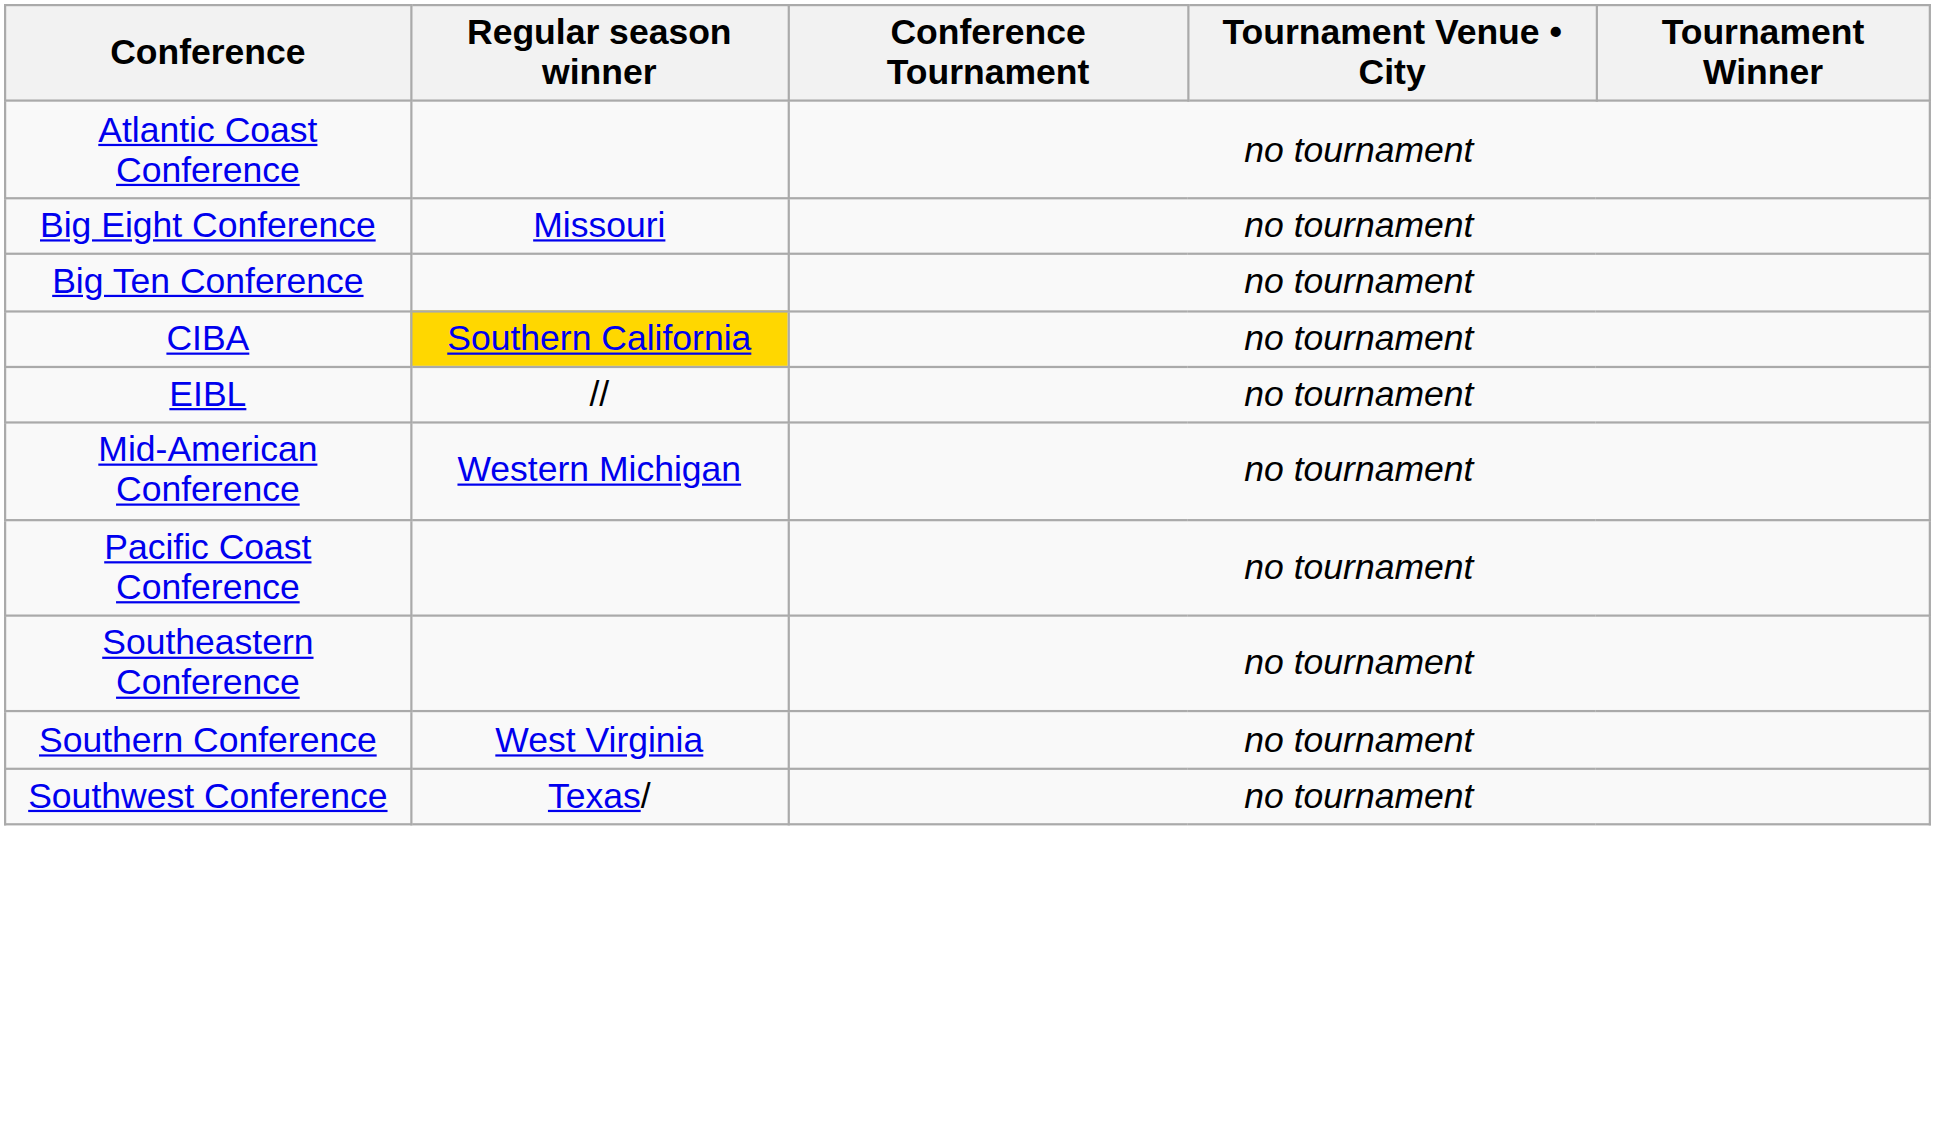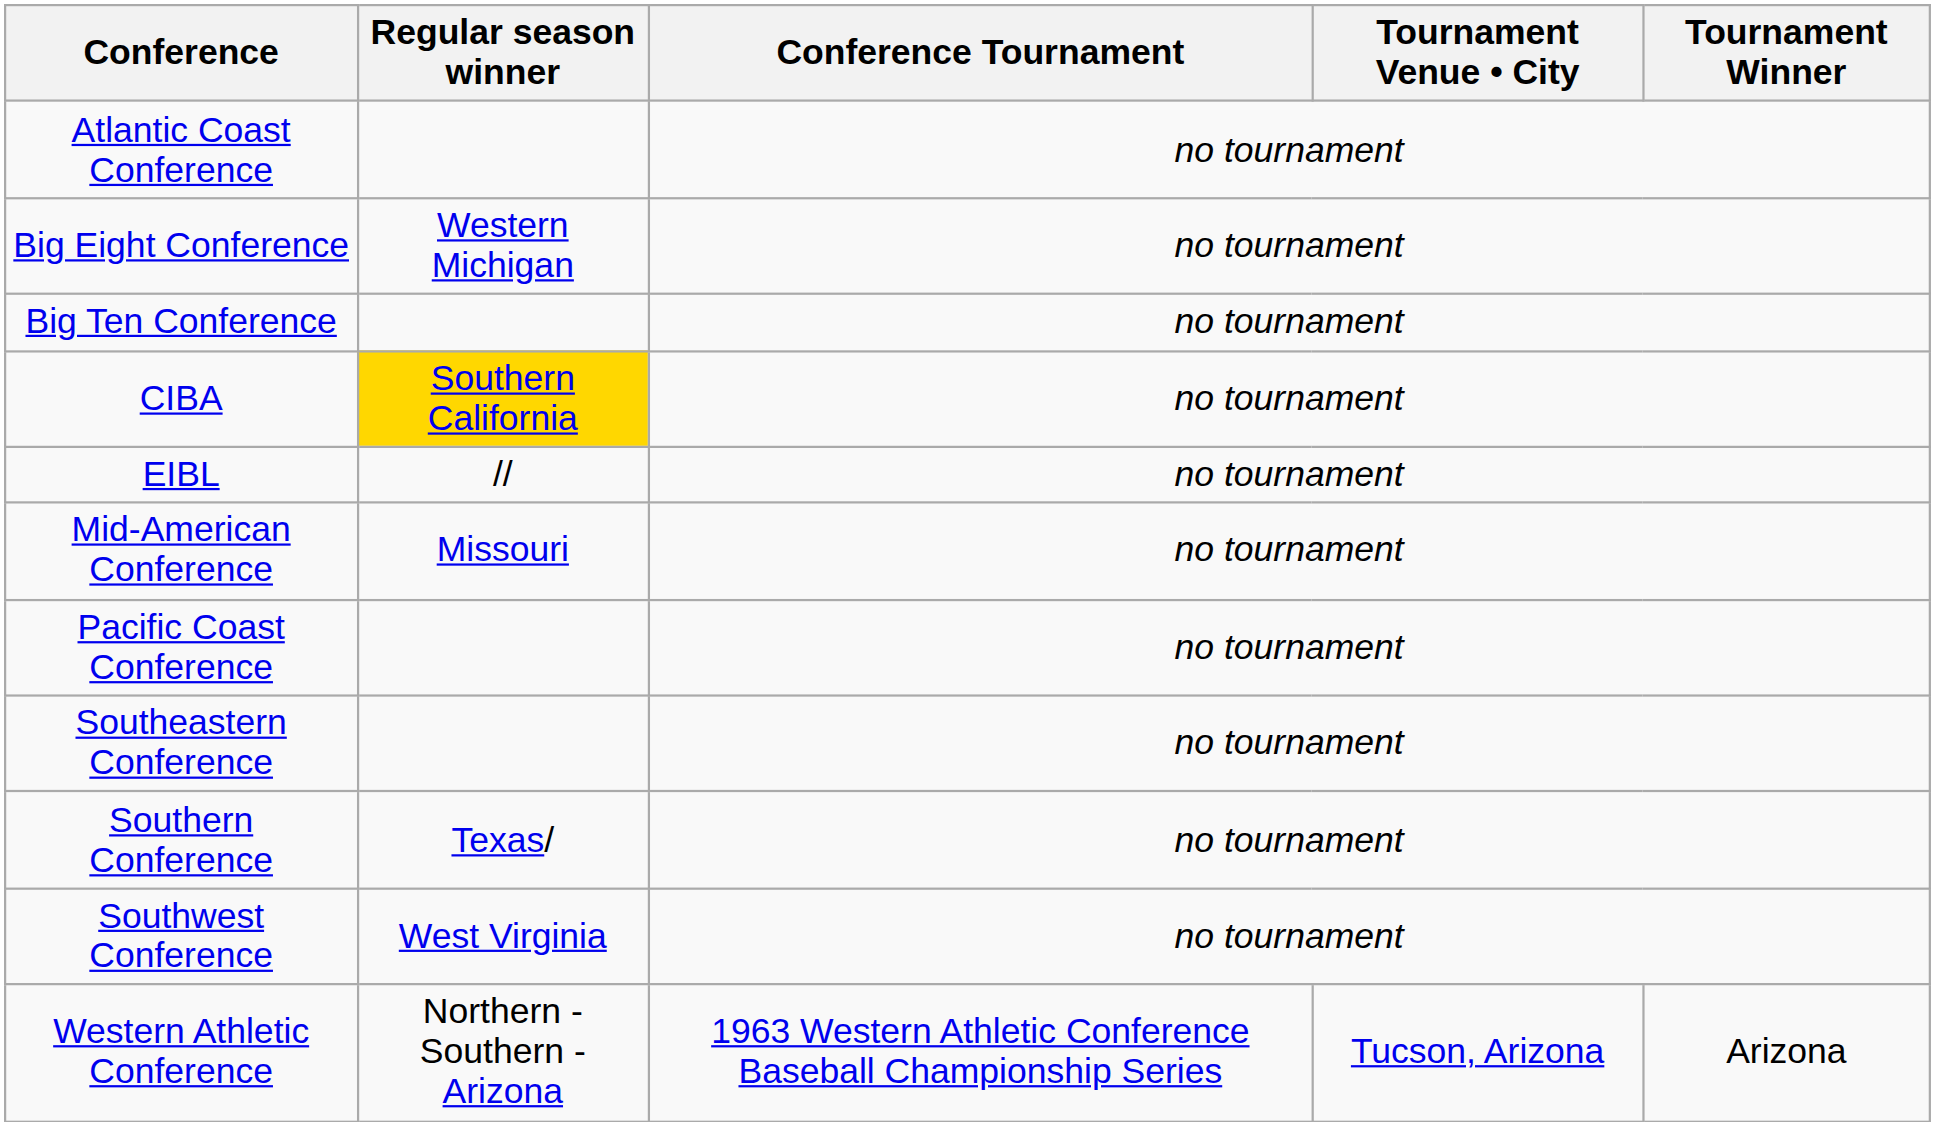Big Eight Conference | Regular season winner: Missouri -> Western Michigan
Mid-American Conference | Regular season winner: Western Michigan -> Missouri
Southern Conference | Regular season winner: West Virginia -> Texas/
Southwest Conference | Regular season winner: Texas/ -> West Virginia
+ row: Western Athletic Conference | Northern - Southern - Arizona | 1963 Western Athletic Conference Baseball Championship Series | Tucson, Arizona | Arizona
